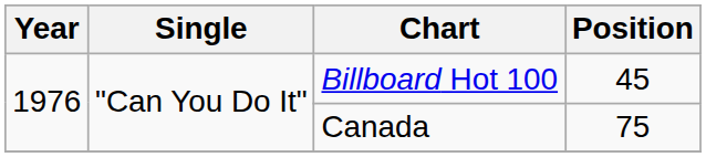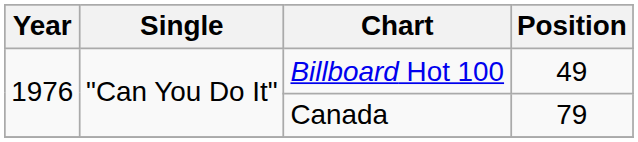Billboard Hot 100 | Position: 45 -> 49
Canada | Position: 75 -> 79
